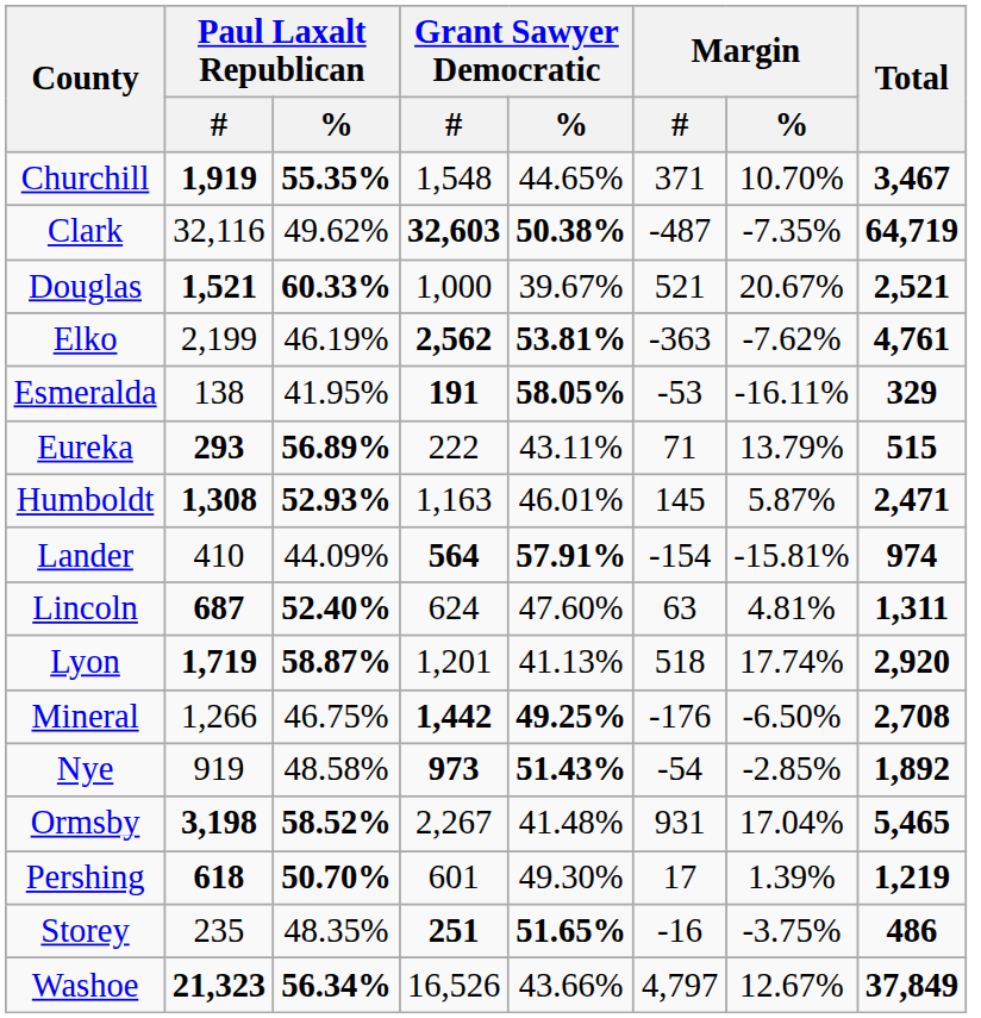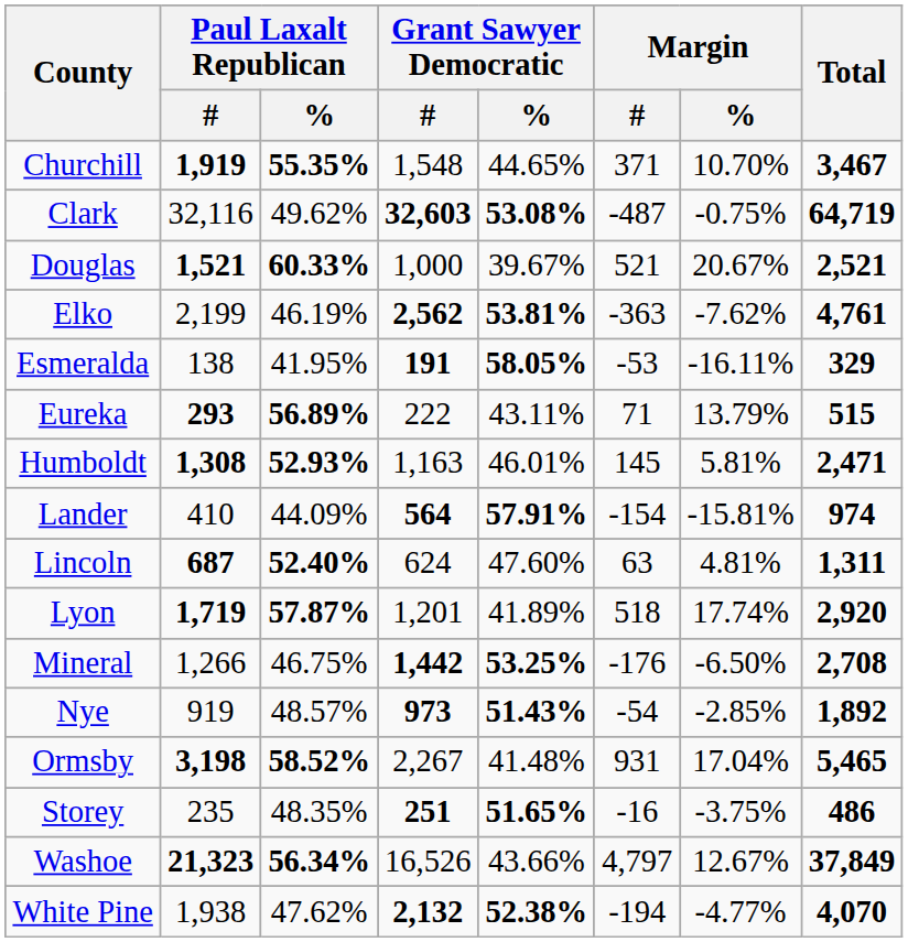Clark | Grant Sawyer Democratic / %: 50.38% -> 53.08%
Clark | Margin / %: -7.35% -> -0.75%
Humboldt | Margin / %: 5.87% -> 5.81%
Lyon | Paul Laxalt Republican / %: 58.87% -> 57.87%
Lyon | Grant Sawyer Democratic / %: 41.13% -> 41.89%
Mineral | Grant Sawyer Democratic / %: 49.25% -> 53.25%
Nye | Paul Laxalt Republican / %: 48.58% -> 48.57%
- row: Pershing | 618 | 50.70% | 601 | 49.30% | 17 | 1.39% | 1,219
+ row: White Pine | 1,938 | 47.62% | 2,132 | 52.38% | -194 | -4.77% | 4,070
